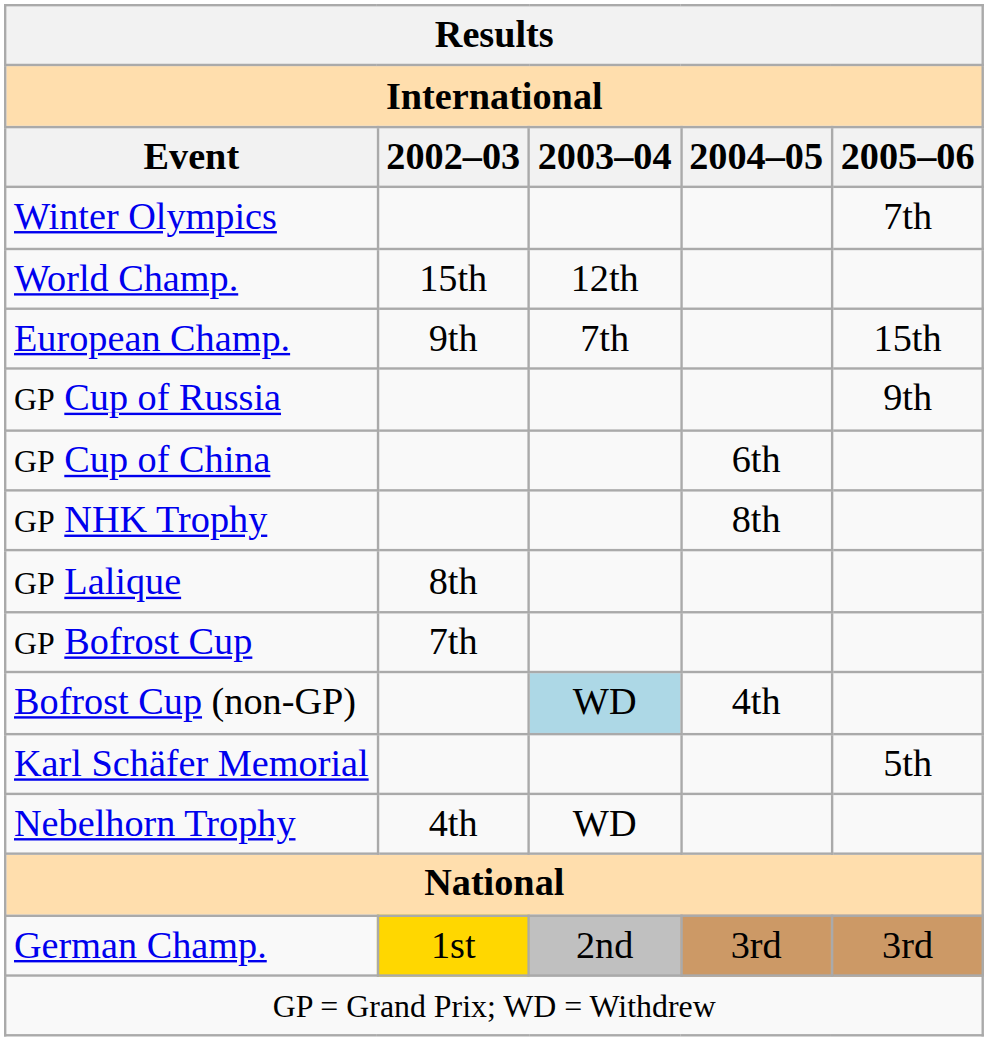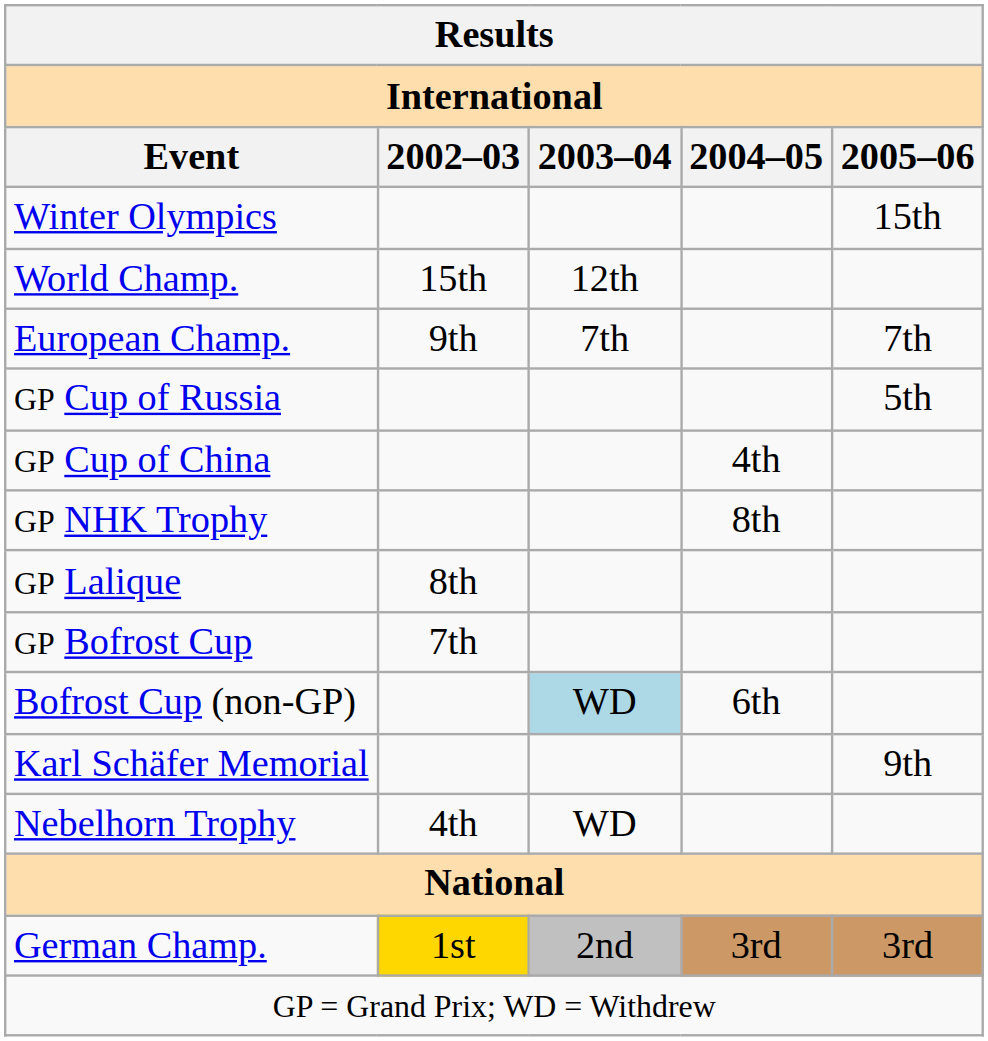Winter Olympics | 2005–06: 7th -> 15th
European Champ. | 2005–06: 15th -> 7th
GP Cup of Russia | 2005–06: 9th -> 5th
GP Cup of China | 2004–05: 6th -> 4th
Bofrost Cup (non-GP) | 2004–05: 4th -> 6th
Karl Schäfer Memorial | 2005–06: 5th -> 9th
